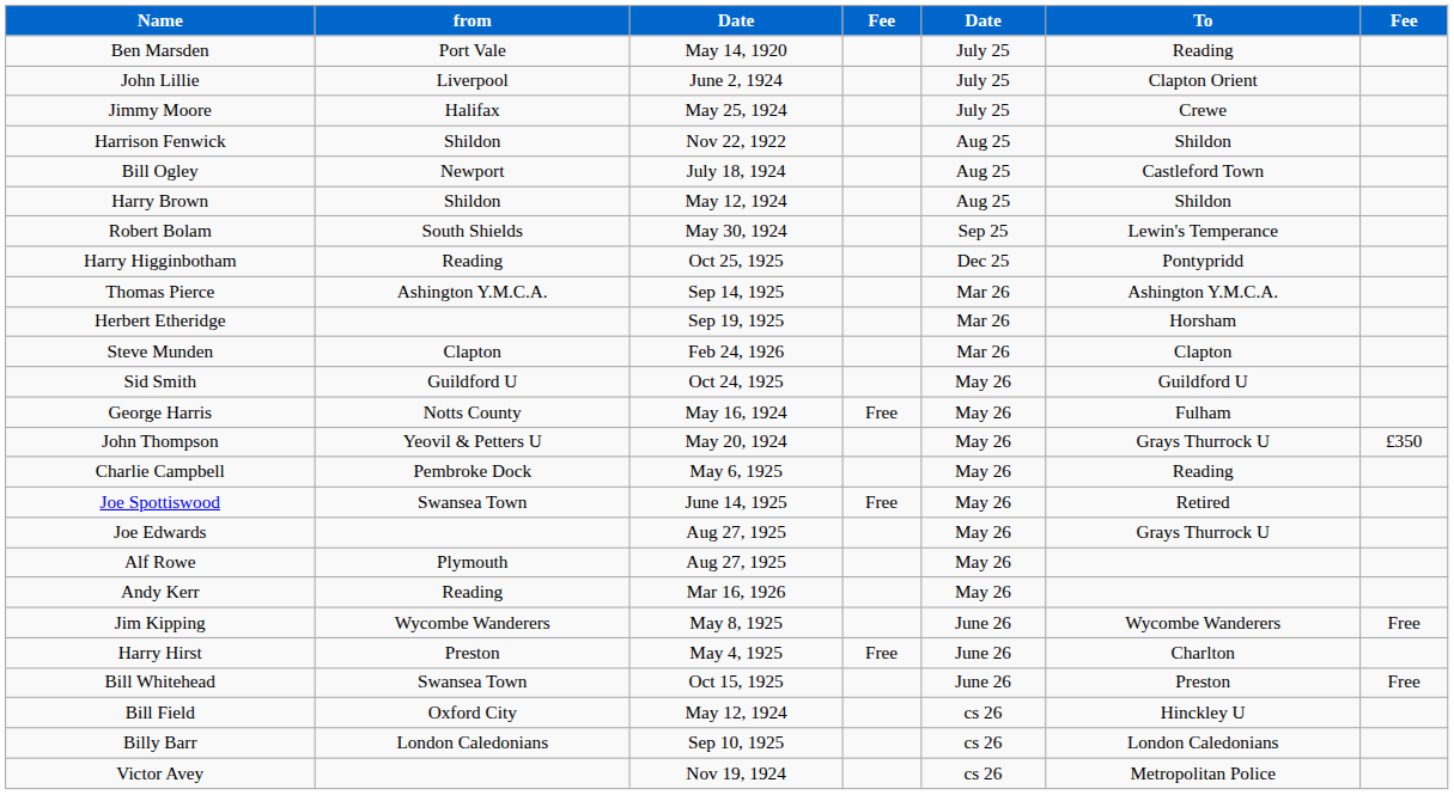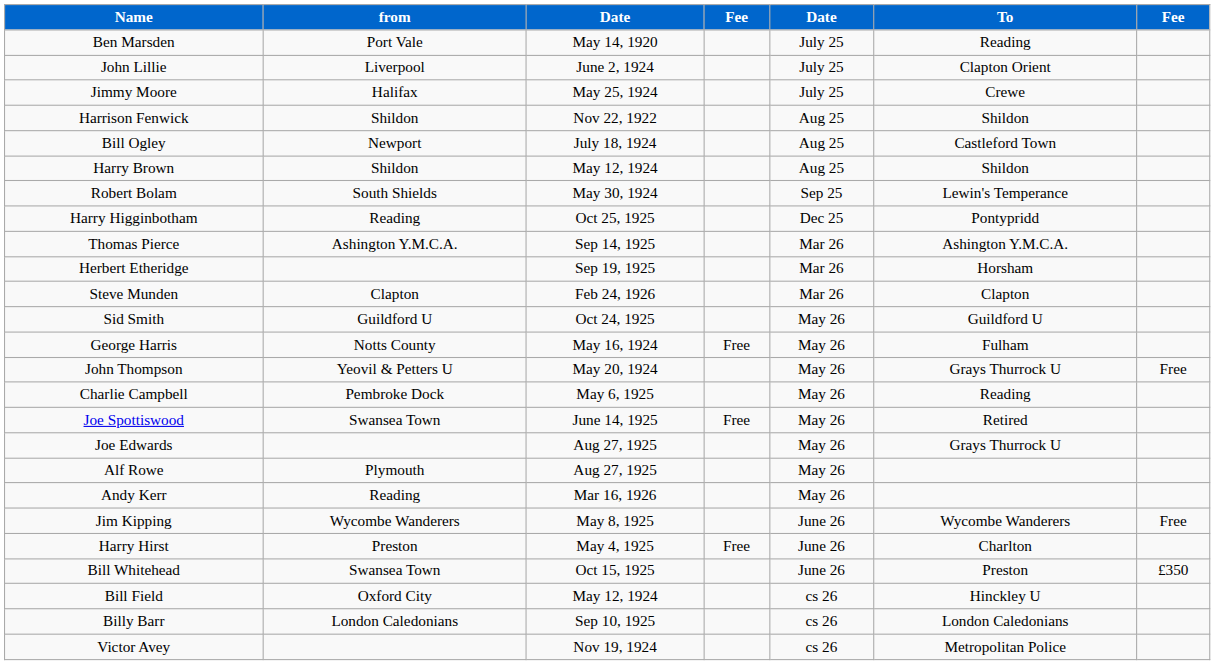John Thompson | column 7: £350 -> Free
Bill Whitehead | column 7: Free -> £350
